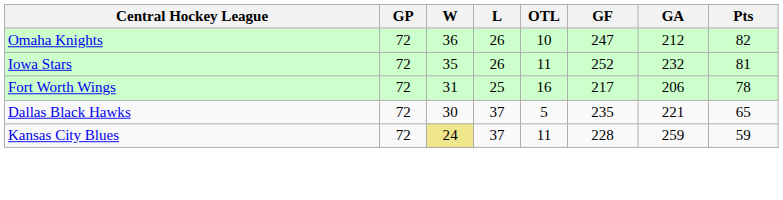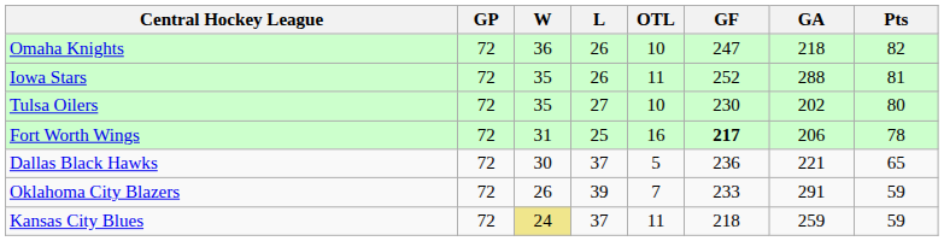Omaha Knights | GA: 212 -> 218
Iowa Stars | GA: 232 -> 288
+ row: Tulsa Oilers | 72 | 35 | 27 | 10 | 230 | 202 | 80
Fort Worth Wings | GF: normal -> bold
Dallas Black Hawks | GF: 235 -> 236
+ row: Oklahoma City Blazers | 72 | 26 | 39 | 7 | 233 | 291 | 59
Kansas City Blues | GF: 228 -> 218
